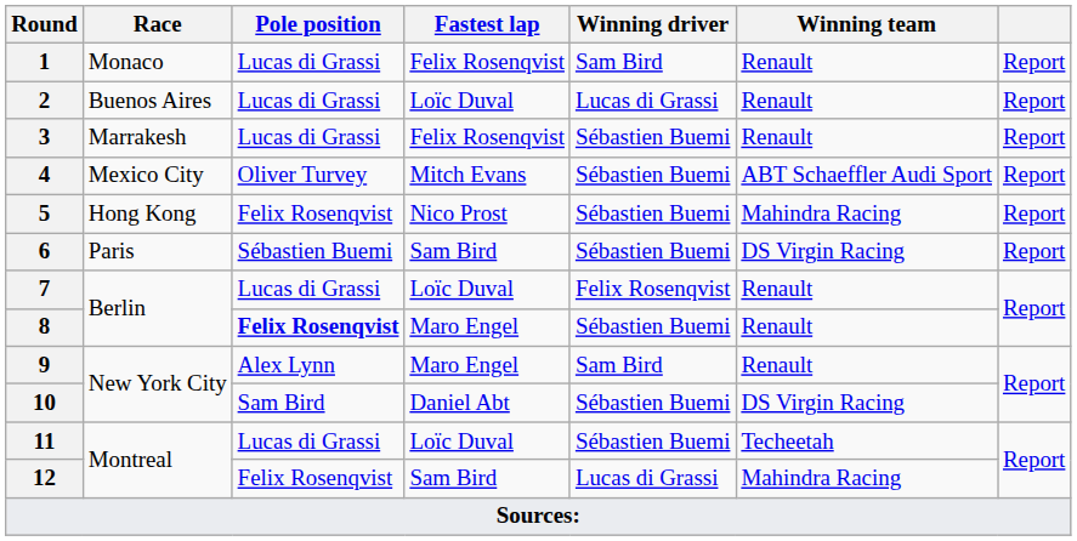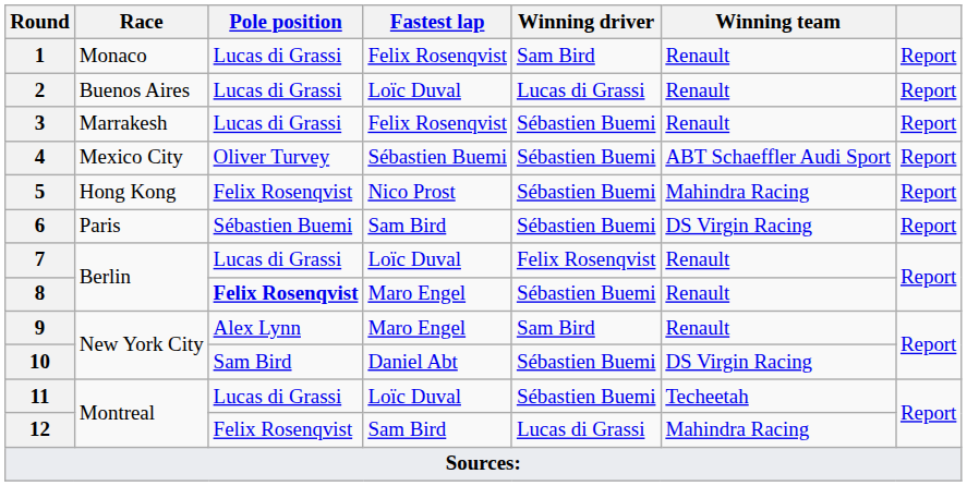4 | Fastest lap: Mitch Evans -> Sébastien Buemi
